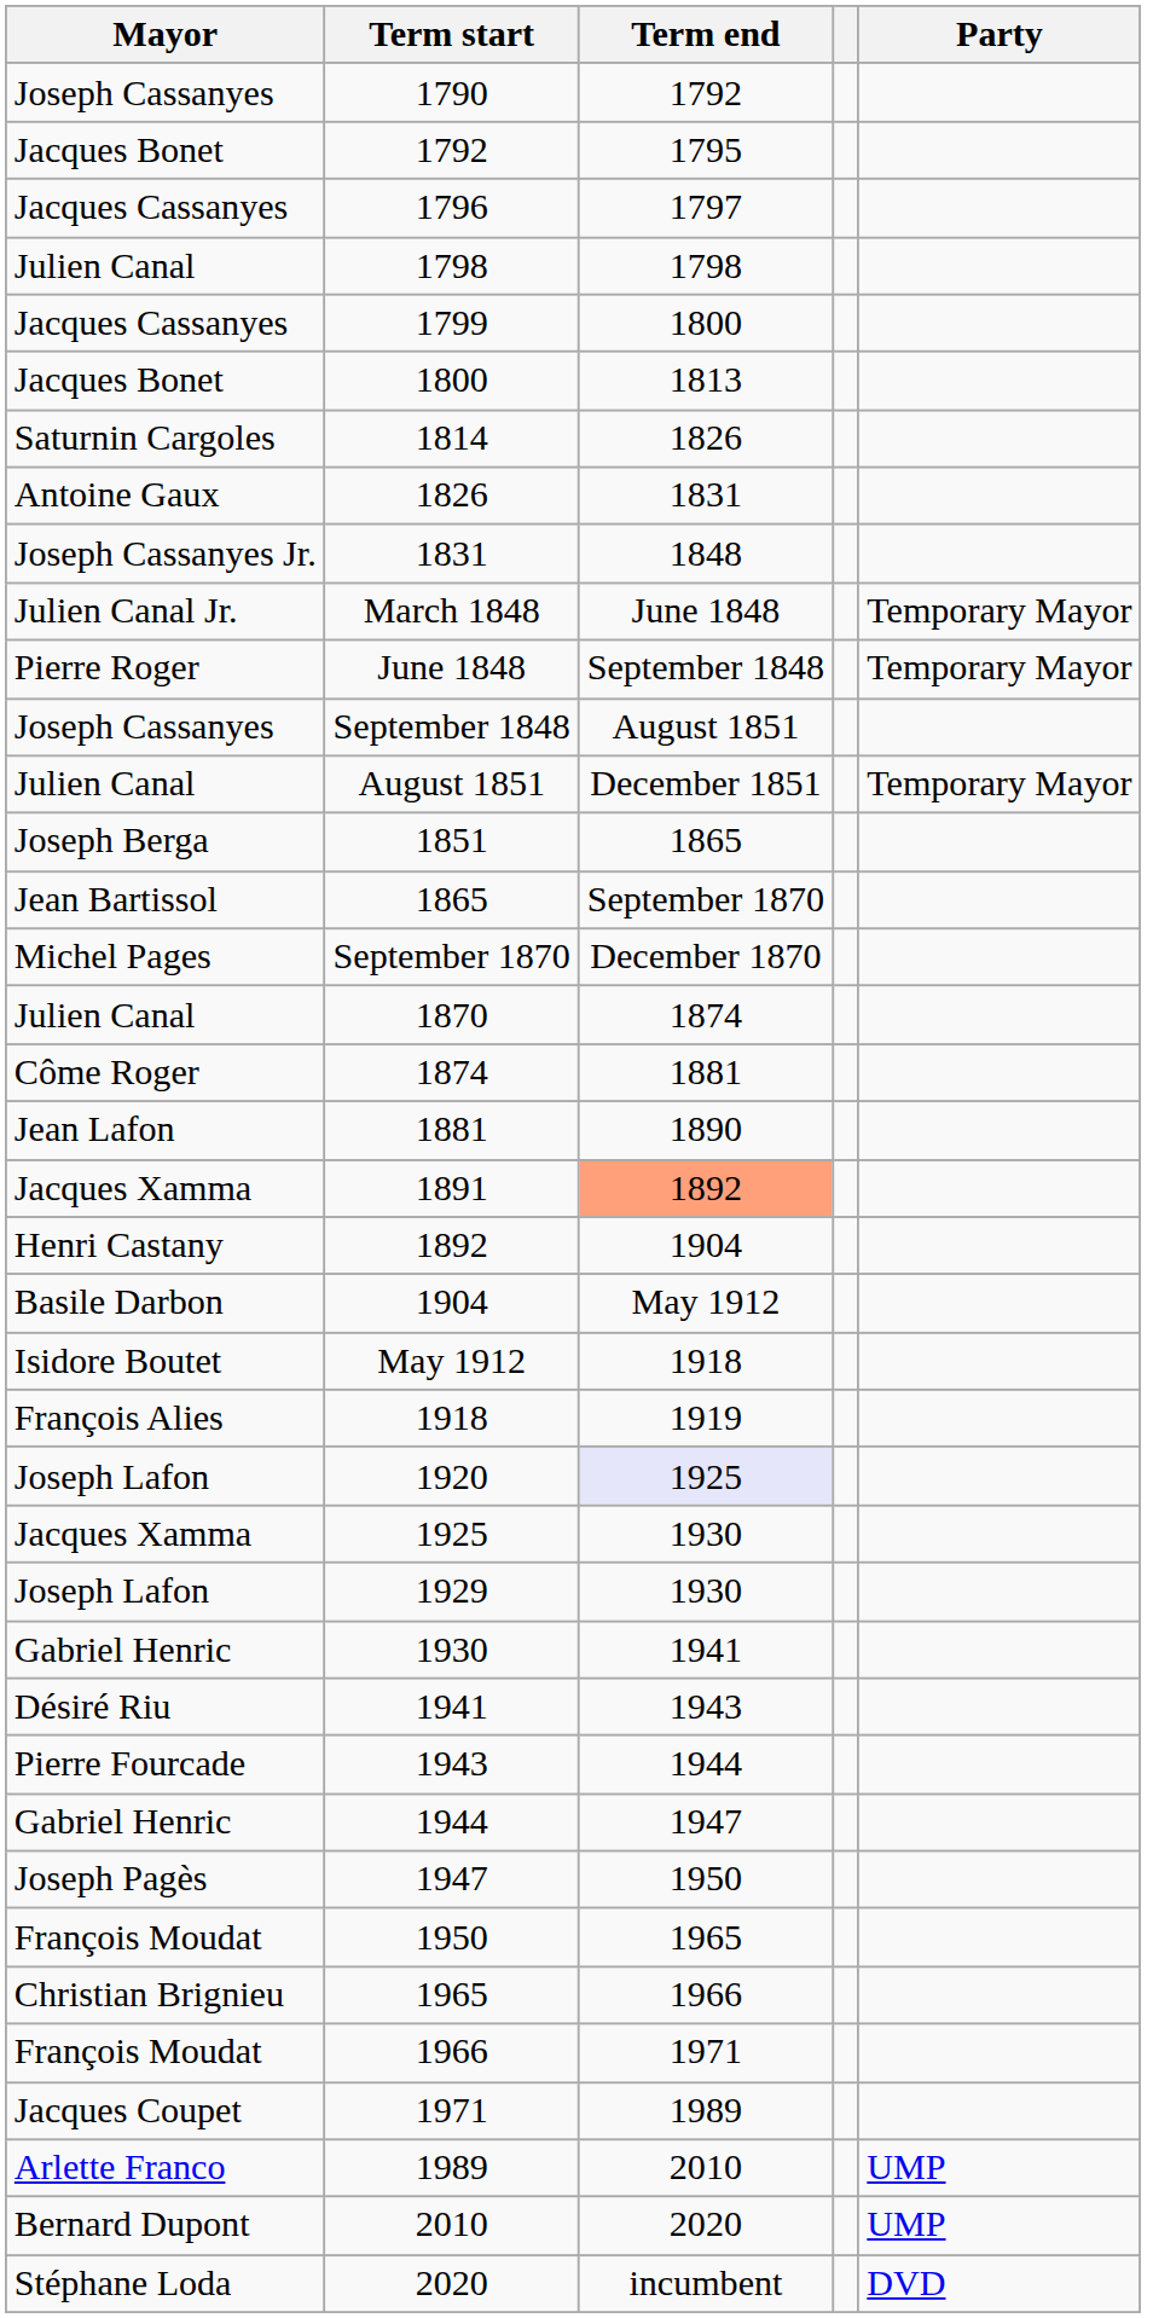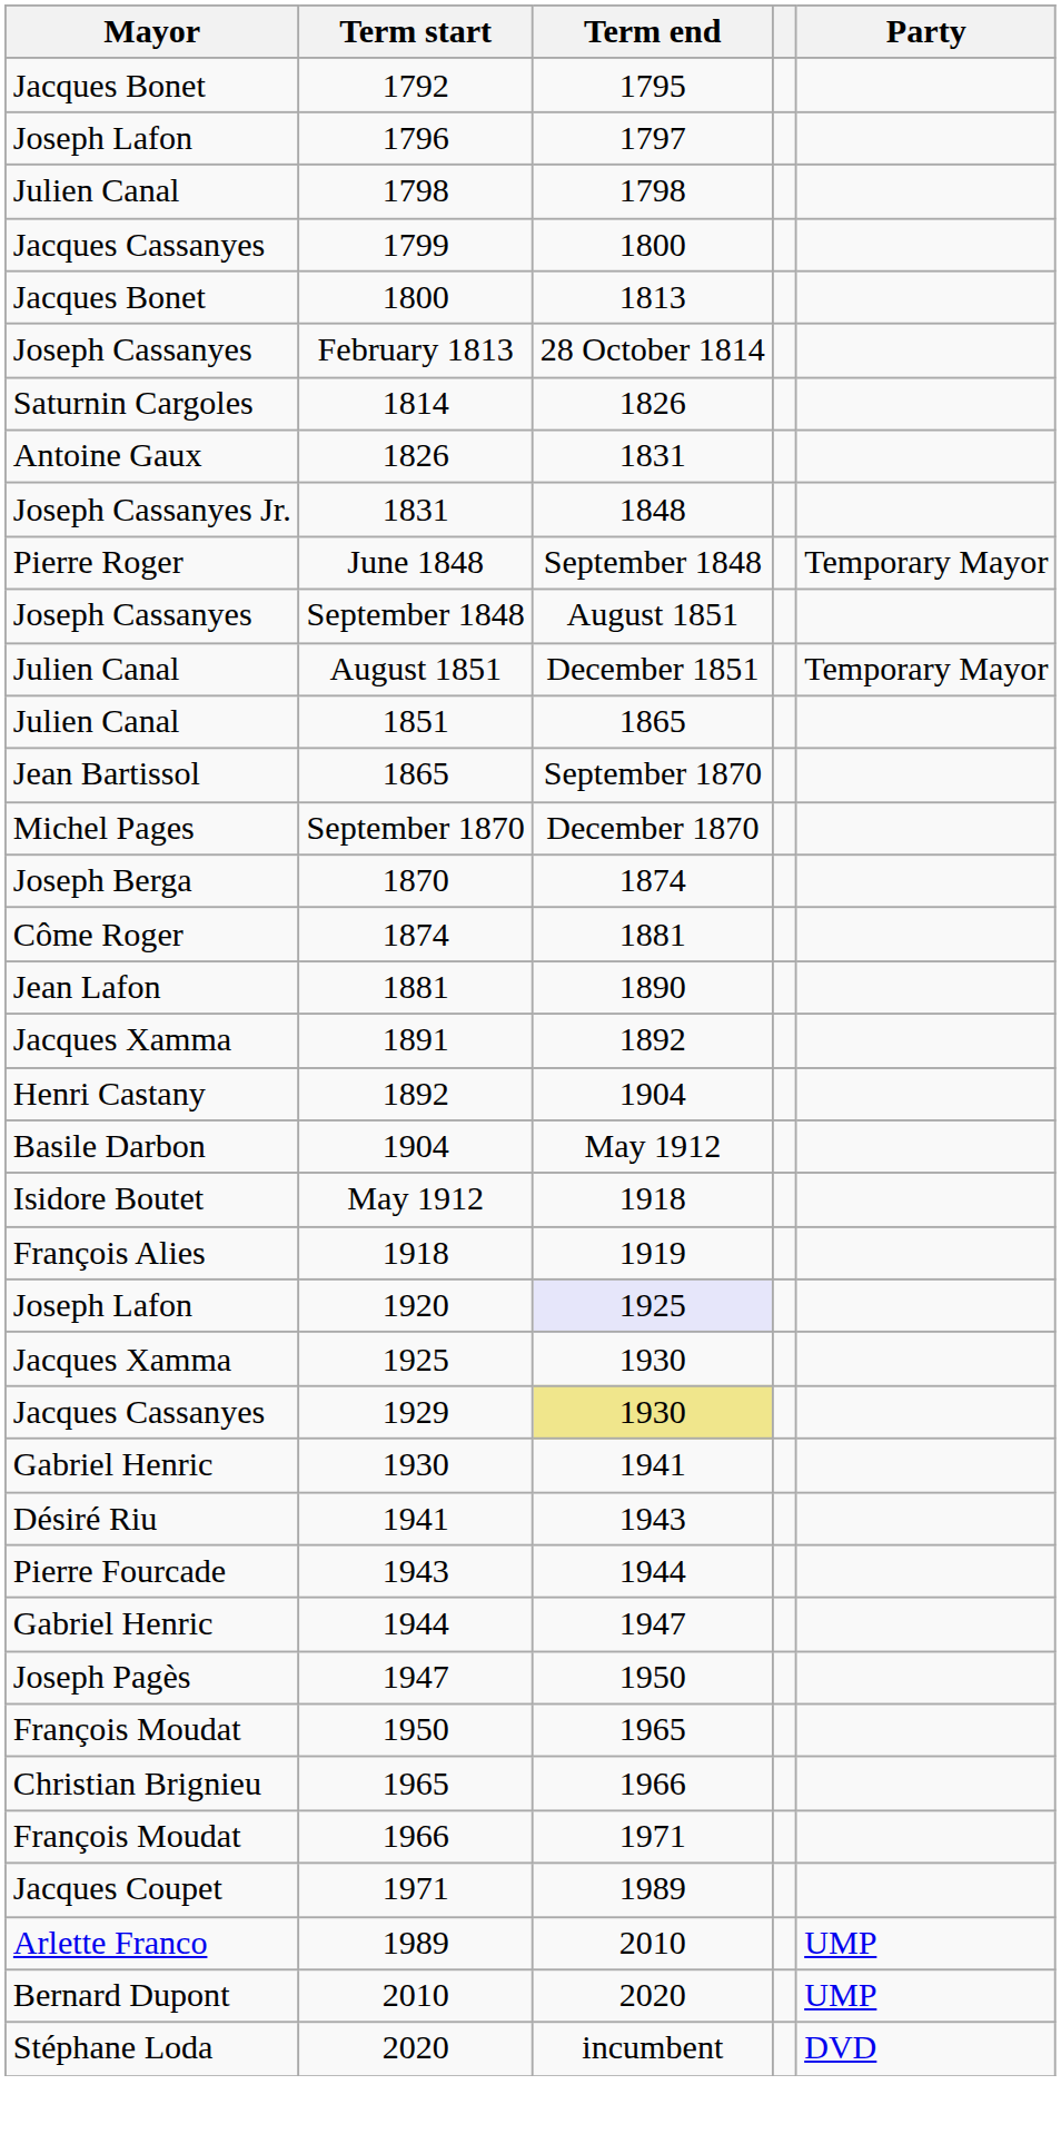- row: Joseph Cassanyes | 1790 | 1792
1796 | Mayor: Jacques Cassanyes -> Joseph Lafon
+ row: Joseph Cassanyes | February 1813 | 28 October 1814
- row: Julien Canal Jr. | March 1848 | June 1848 | Temporary Mayor
1851 | Mayor: Joseph Berga -> Julien Canal
1870 | Mayor: Julien Canal -> Joseph Berga
1891 | Term end: lightsalmon background -> no background
1929 | Mayor: Joseph Lafon -> Jacques Cassanyes
1929 | Term end: no background -> khaki background
